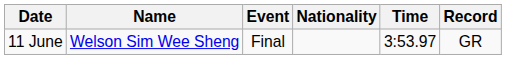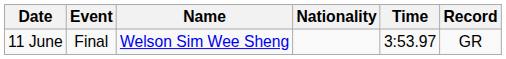columns swapped: Event <-> Name
